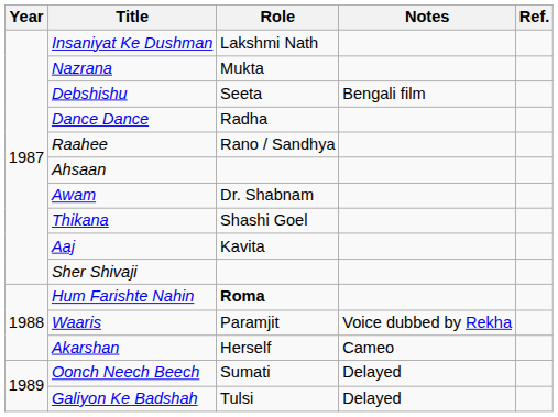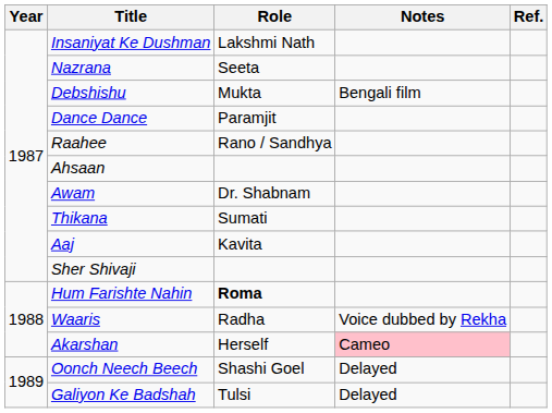Nazrana | Role: Mukta -> Seeta
Debshishu | Role: Seeta -> Mukta
Dance Dance | Role: Radha -> Paramjit
Thikana | Role: Shashi Goel -> Sumati
Waaris | Role: Paramjit -> Radha
Akarshan | Notes: no background -> pink background
Oonch Neech Beech | Role: Sumati -> Shashi Goel
